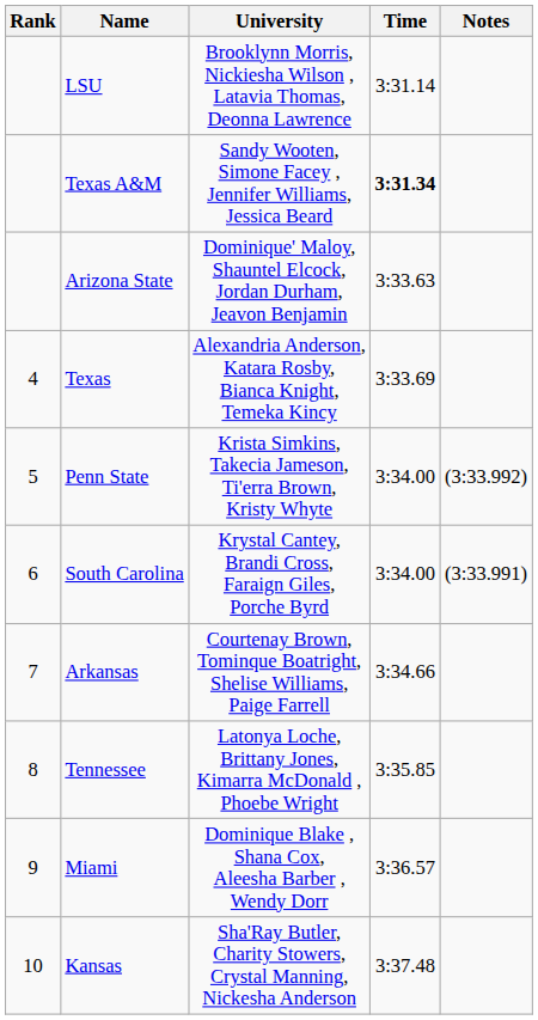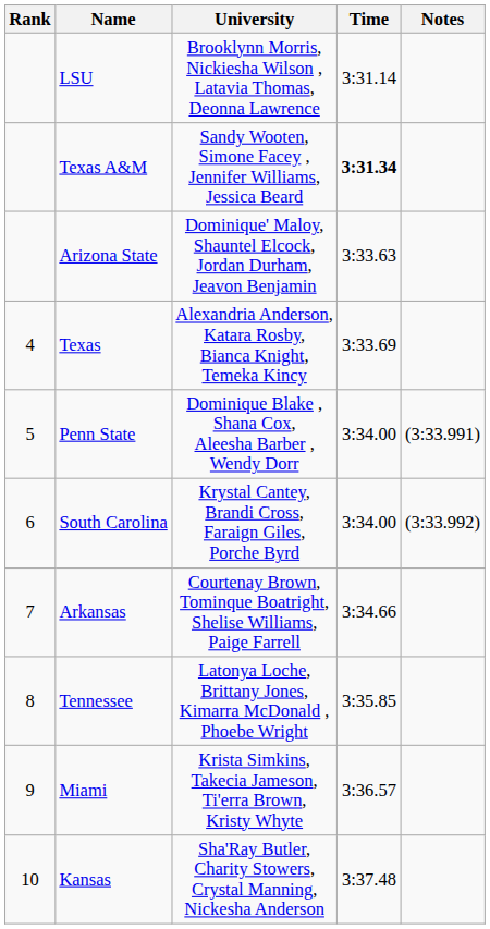Penn State | University: Krista Simkins, Takecia Jameson, Ti'erra Brown, Kristy Whyte -> Dominique Blake , Shana Cox, Aleesha Barber , Wendy Dorr
Penn State | Notes: (3:33.992) -> (3:33.991)
South Carolina | Notes: (3:33.991) -> (3:33.992)
Miami | University: Dominique Blake , Shana Cox, Aleesha Barber , Wendy Dorr -> Krista Simkins, Takecia Jameson, Ti'erra Brown, Kristy Whyte
